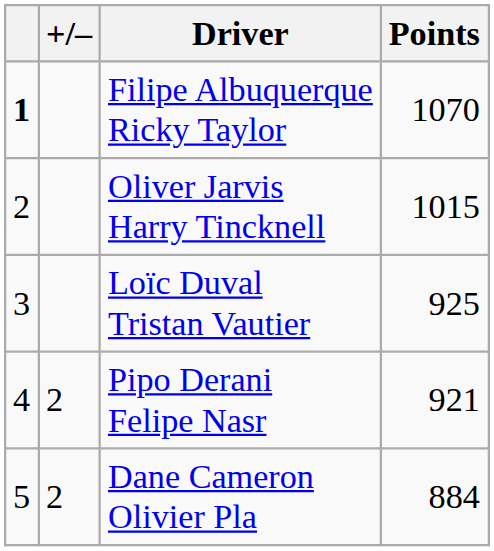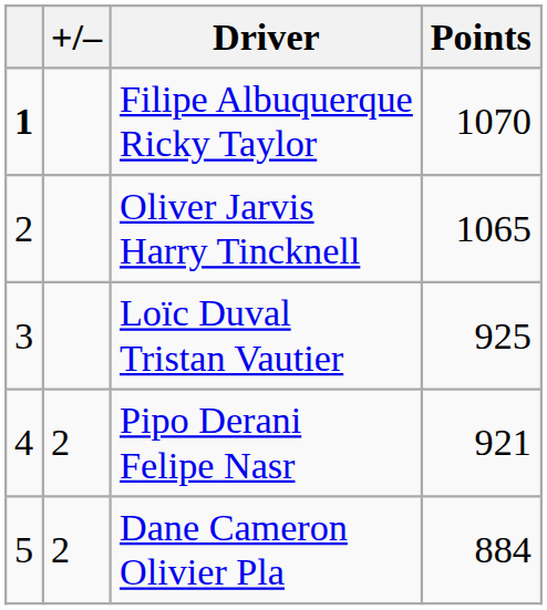Oliver Jarvis Harry Tincknell | Points: 1015 -> 1065
